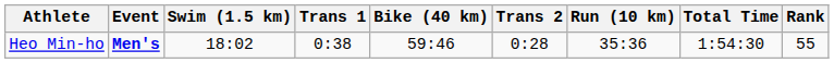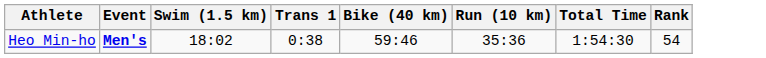- column: Trans 2 | 0:28
Heo Min-ho | Rank: 55 -> 54
